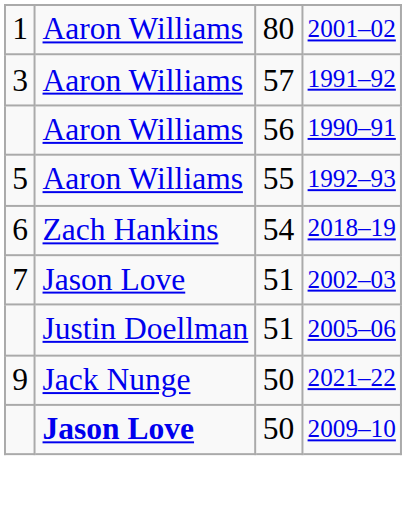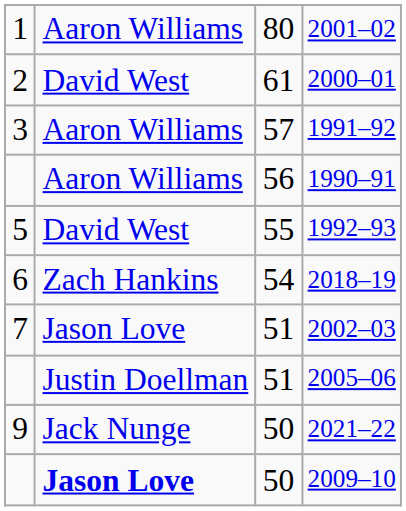+ row: 2 | David West | 61 | 2000–01
1992–93 | column 2: Aaron Williams -> David West
